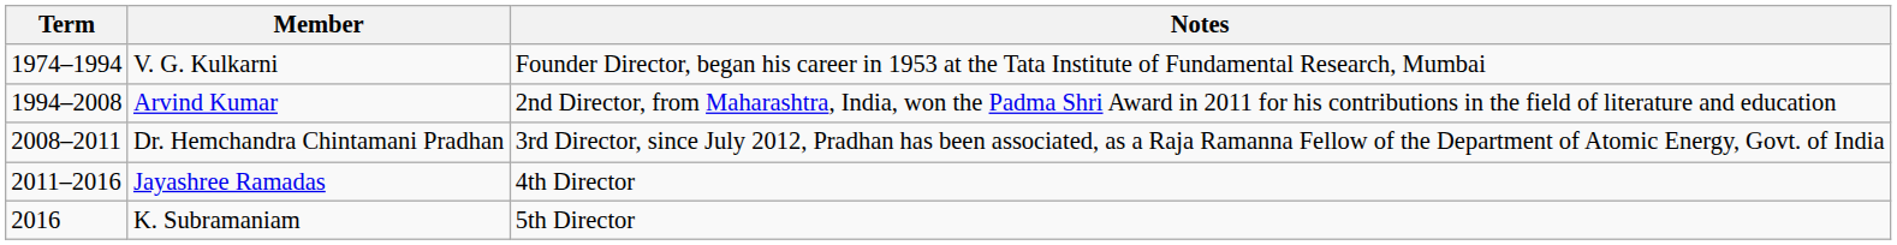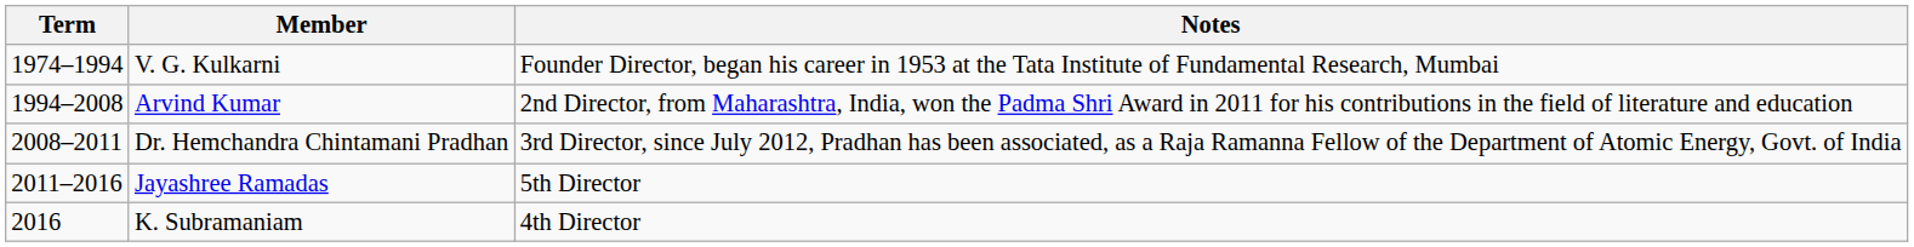Jayashree Ramadas | Notes: 4th Director -> 5th Director
K. Subramaniam | Notes: 5th Director -> 4th Director
